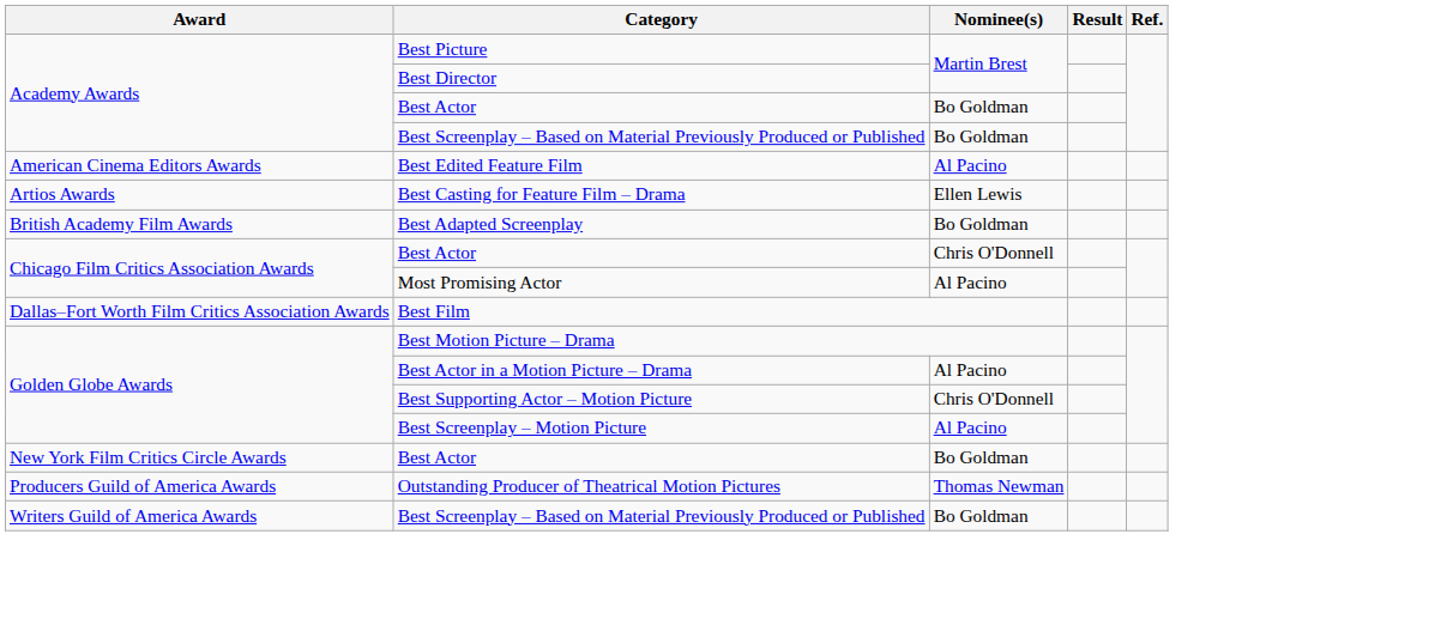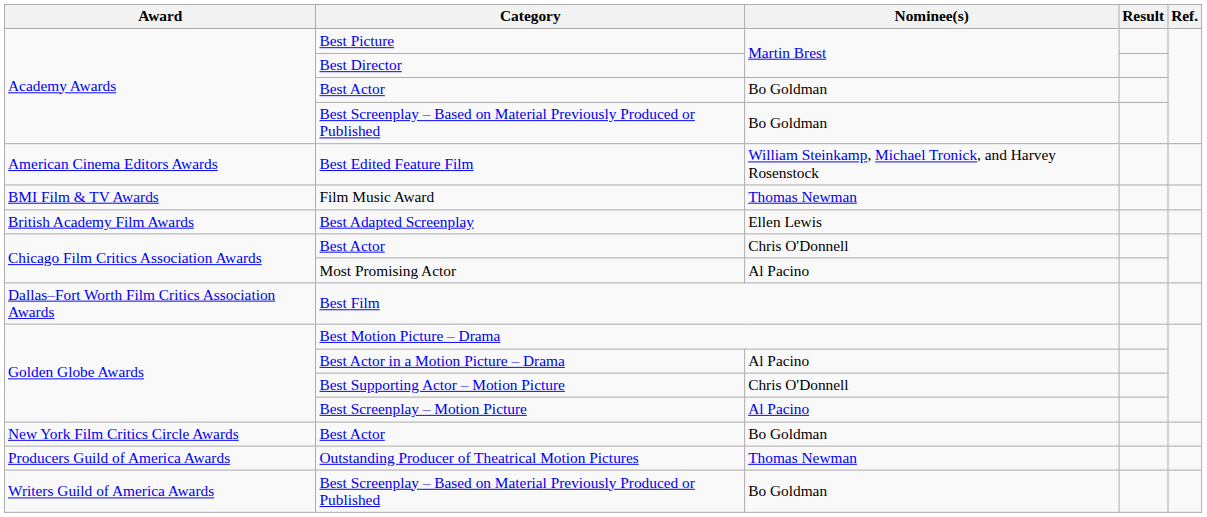Best Edited Feature Film | Nominee(s): Al Pacino -> William Steinkamp, Michael Tronick, and Harvey Rosenstock
- row: Artios Awards | Best Casting for Feature Film – Drama | Ellen Lewis
+ row: BMI Film & TV Awards | Film Music Award | Thomas Newman
Best Adapted Screenplay | Nominee(s): Bo Goldman -> Ellen Lewis
